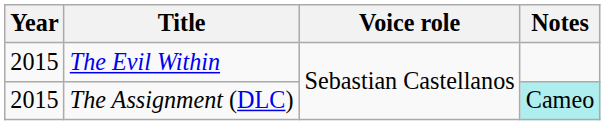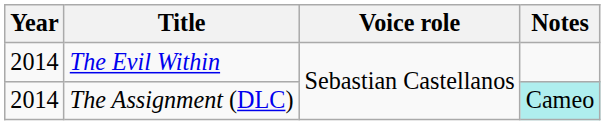The Evil Within | Year: 2015 -> 2014
The Assignment (DLC) | Year: 2015 -> 2014
